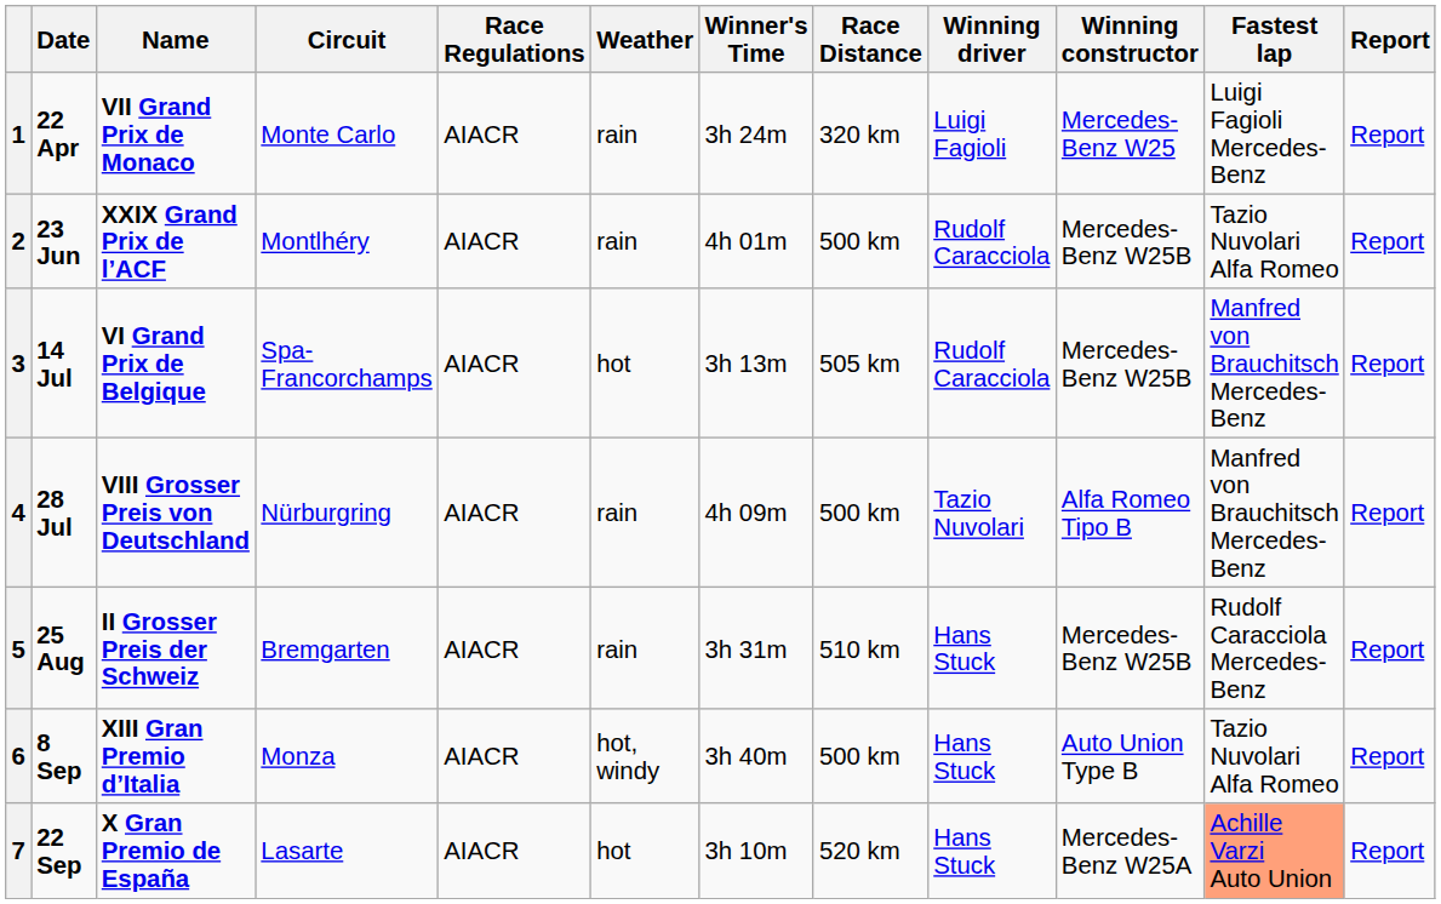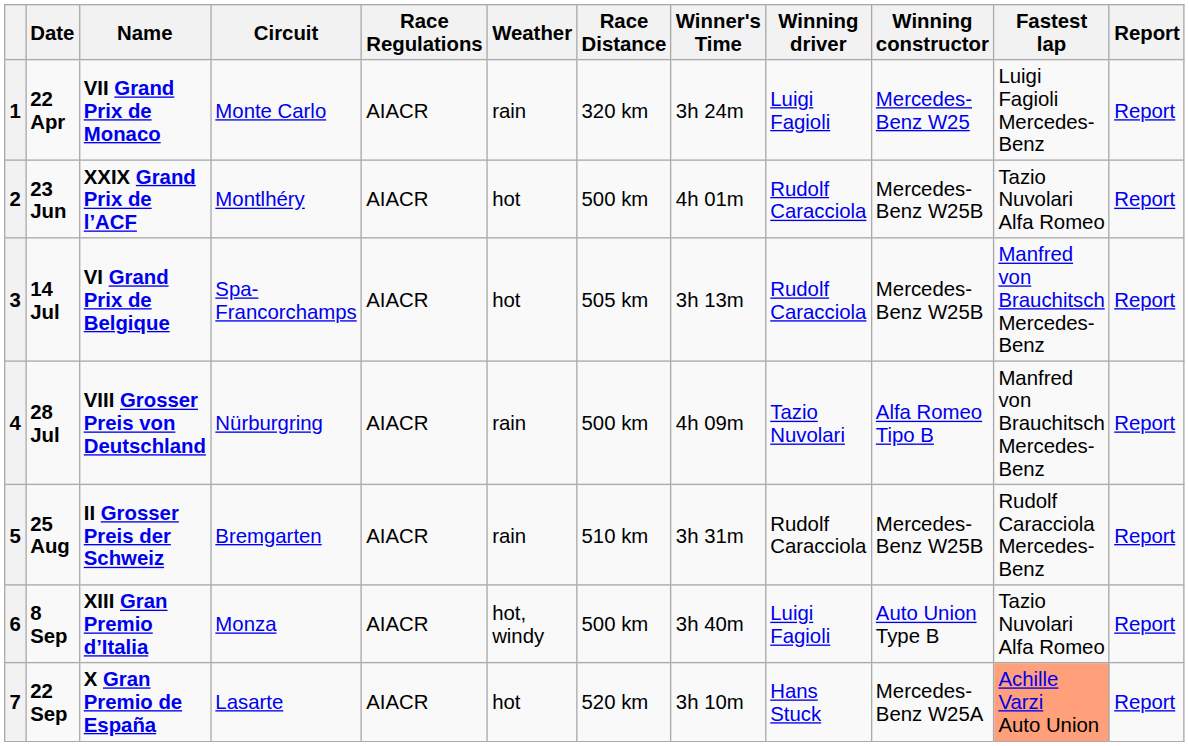columns swapped: Race Distance <-> Winner's Time
2 | Weather: rain -> hot
5 | Winning driver: Hans Stuck -> Rudolf Caracciola
6 | Winning driver: Hans Stuck -> Luigi Fagioli
